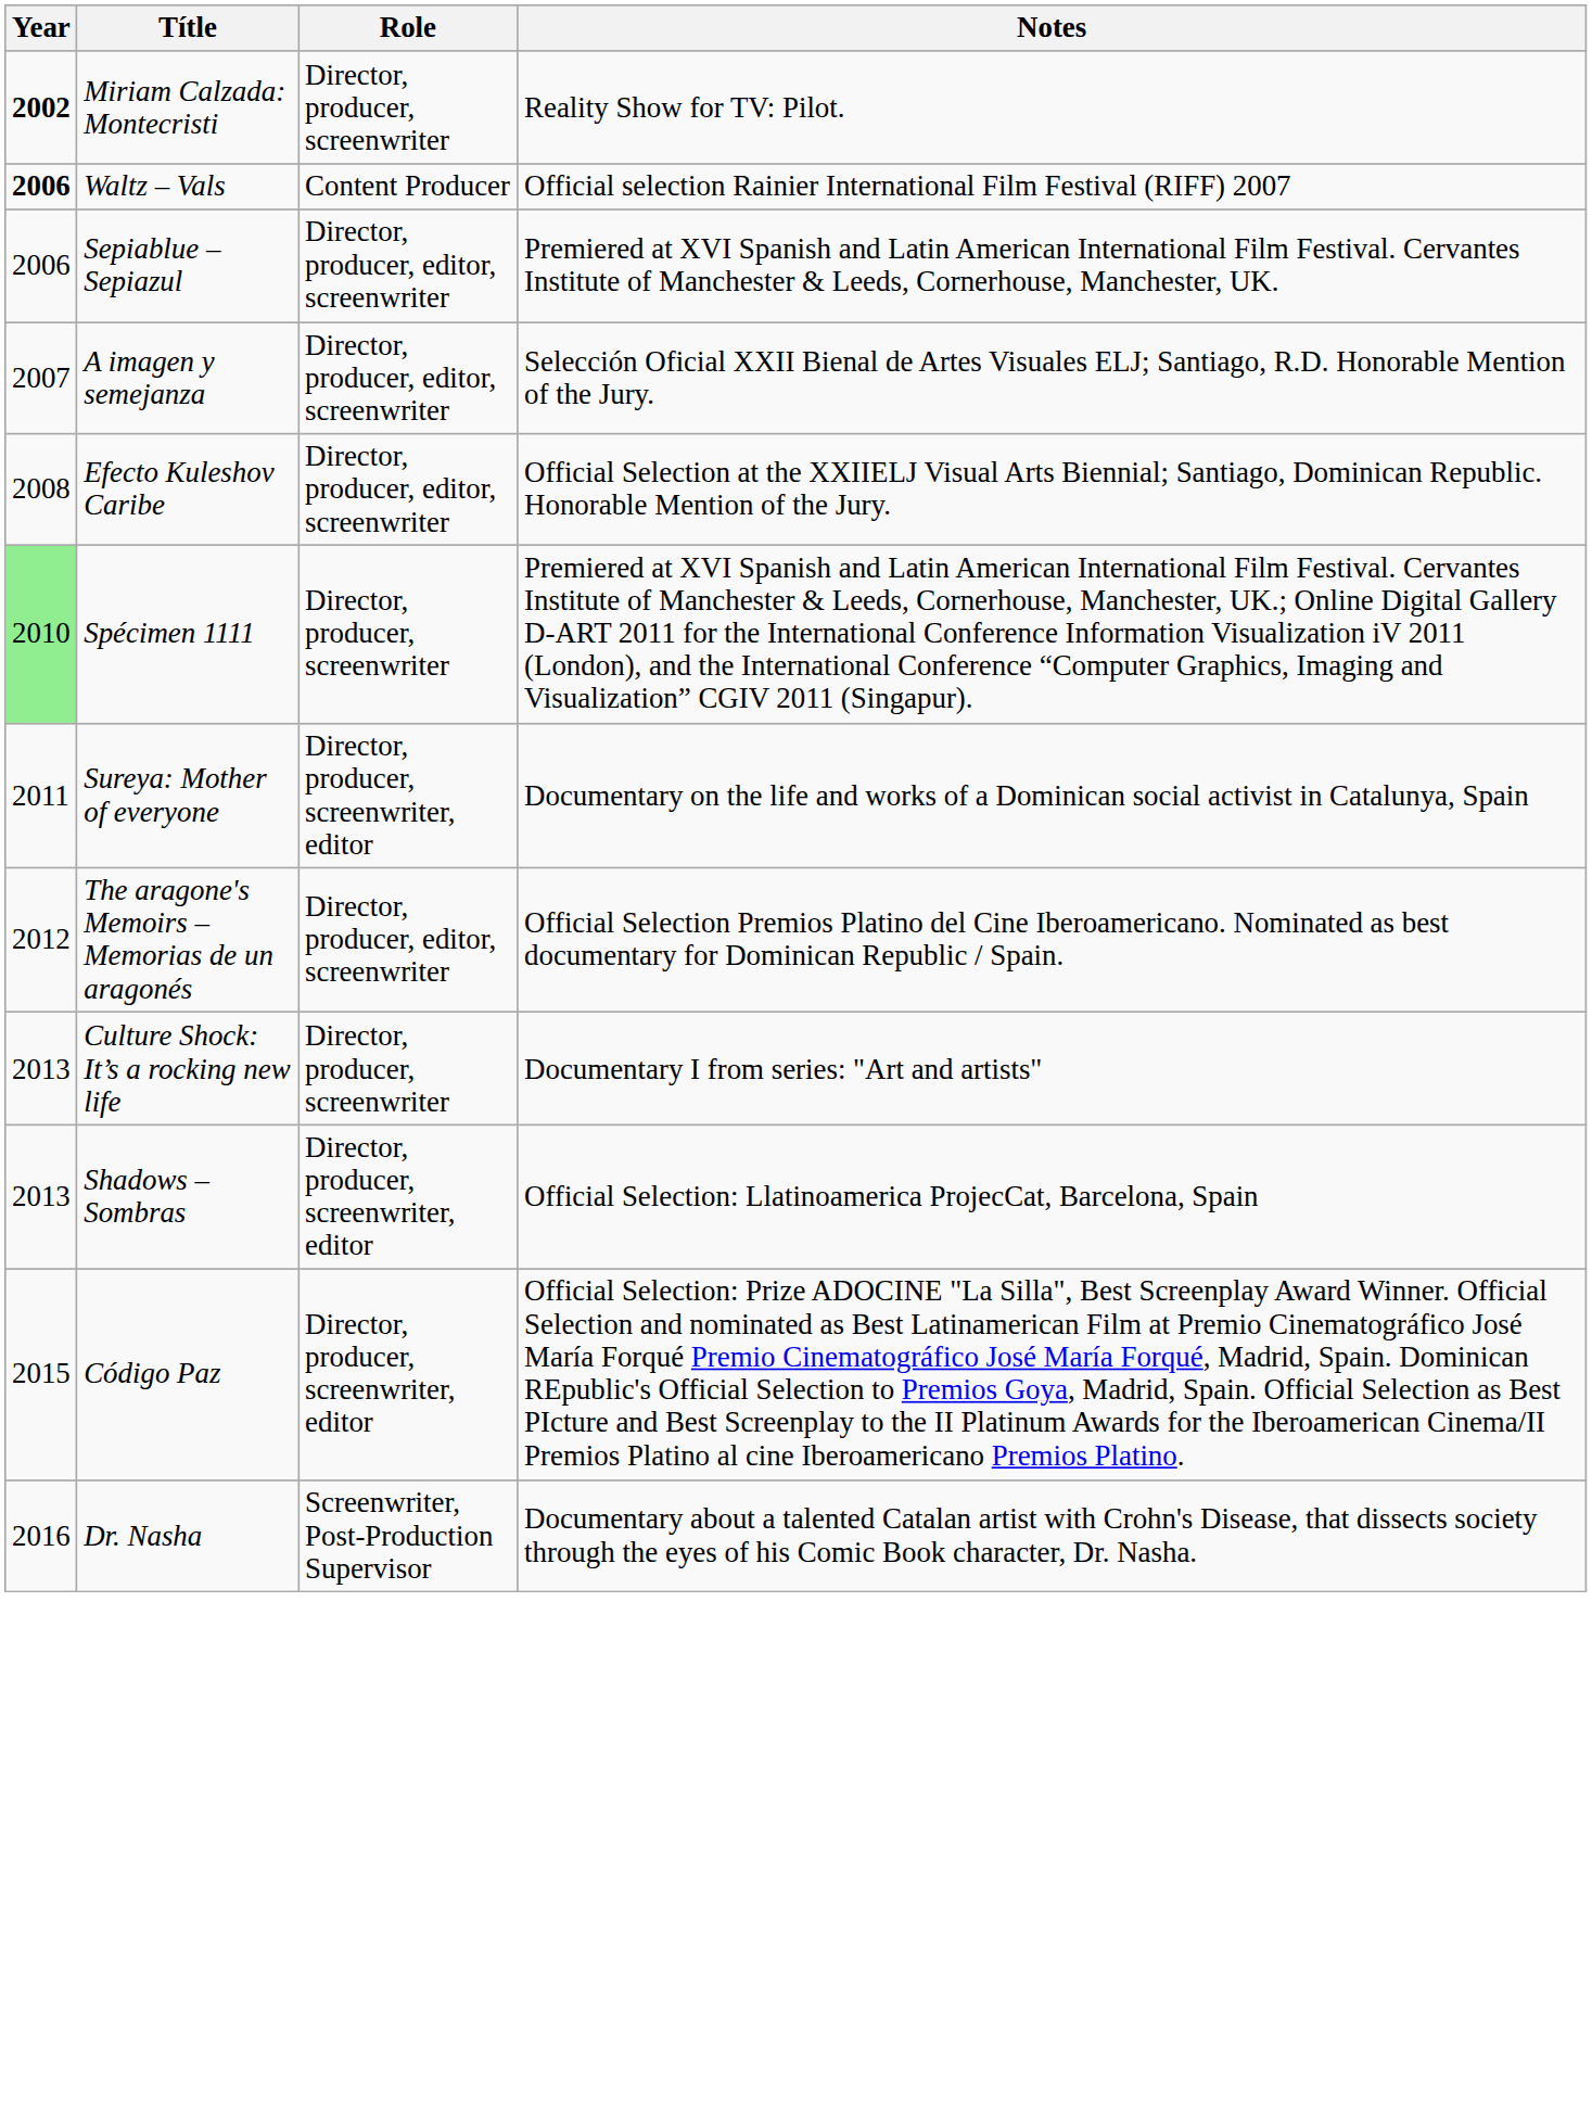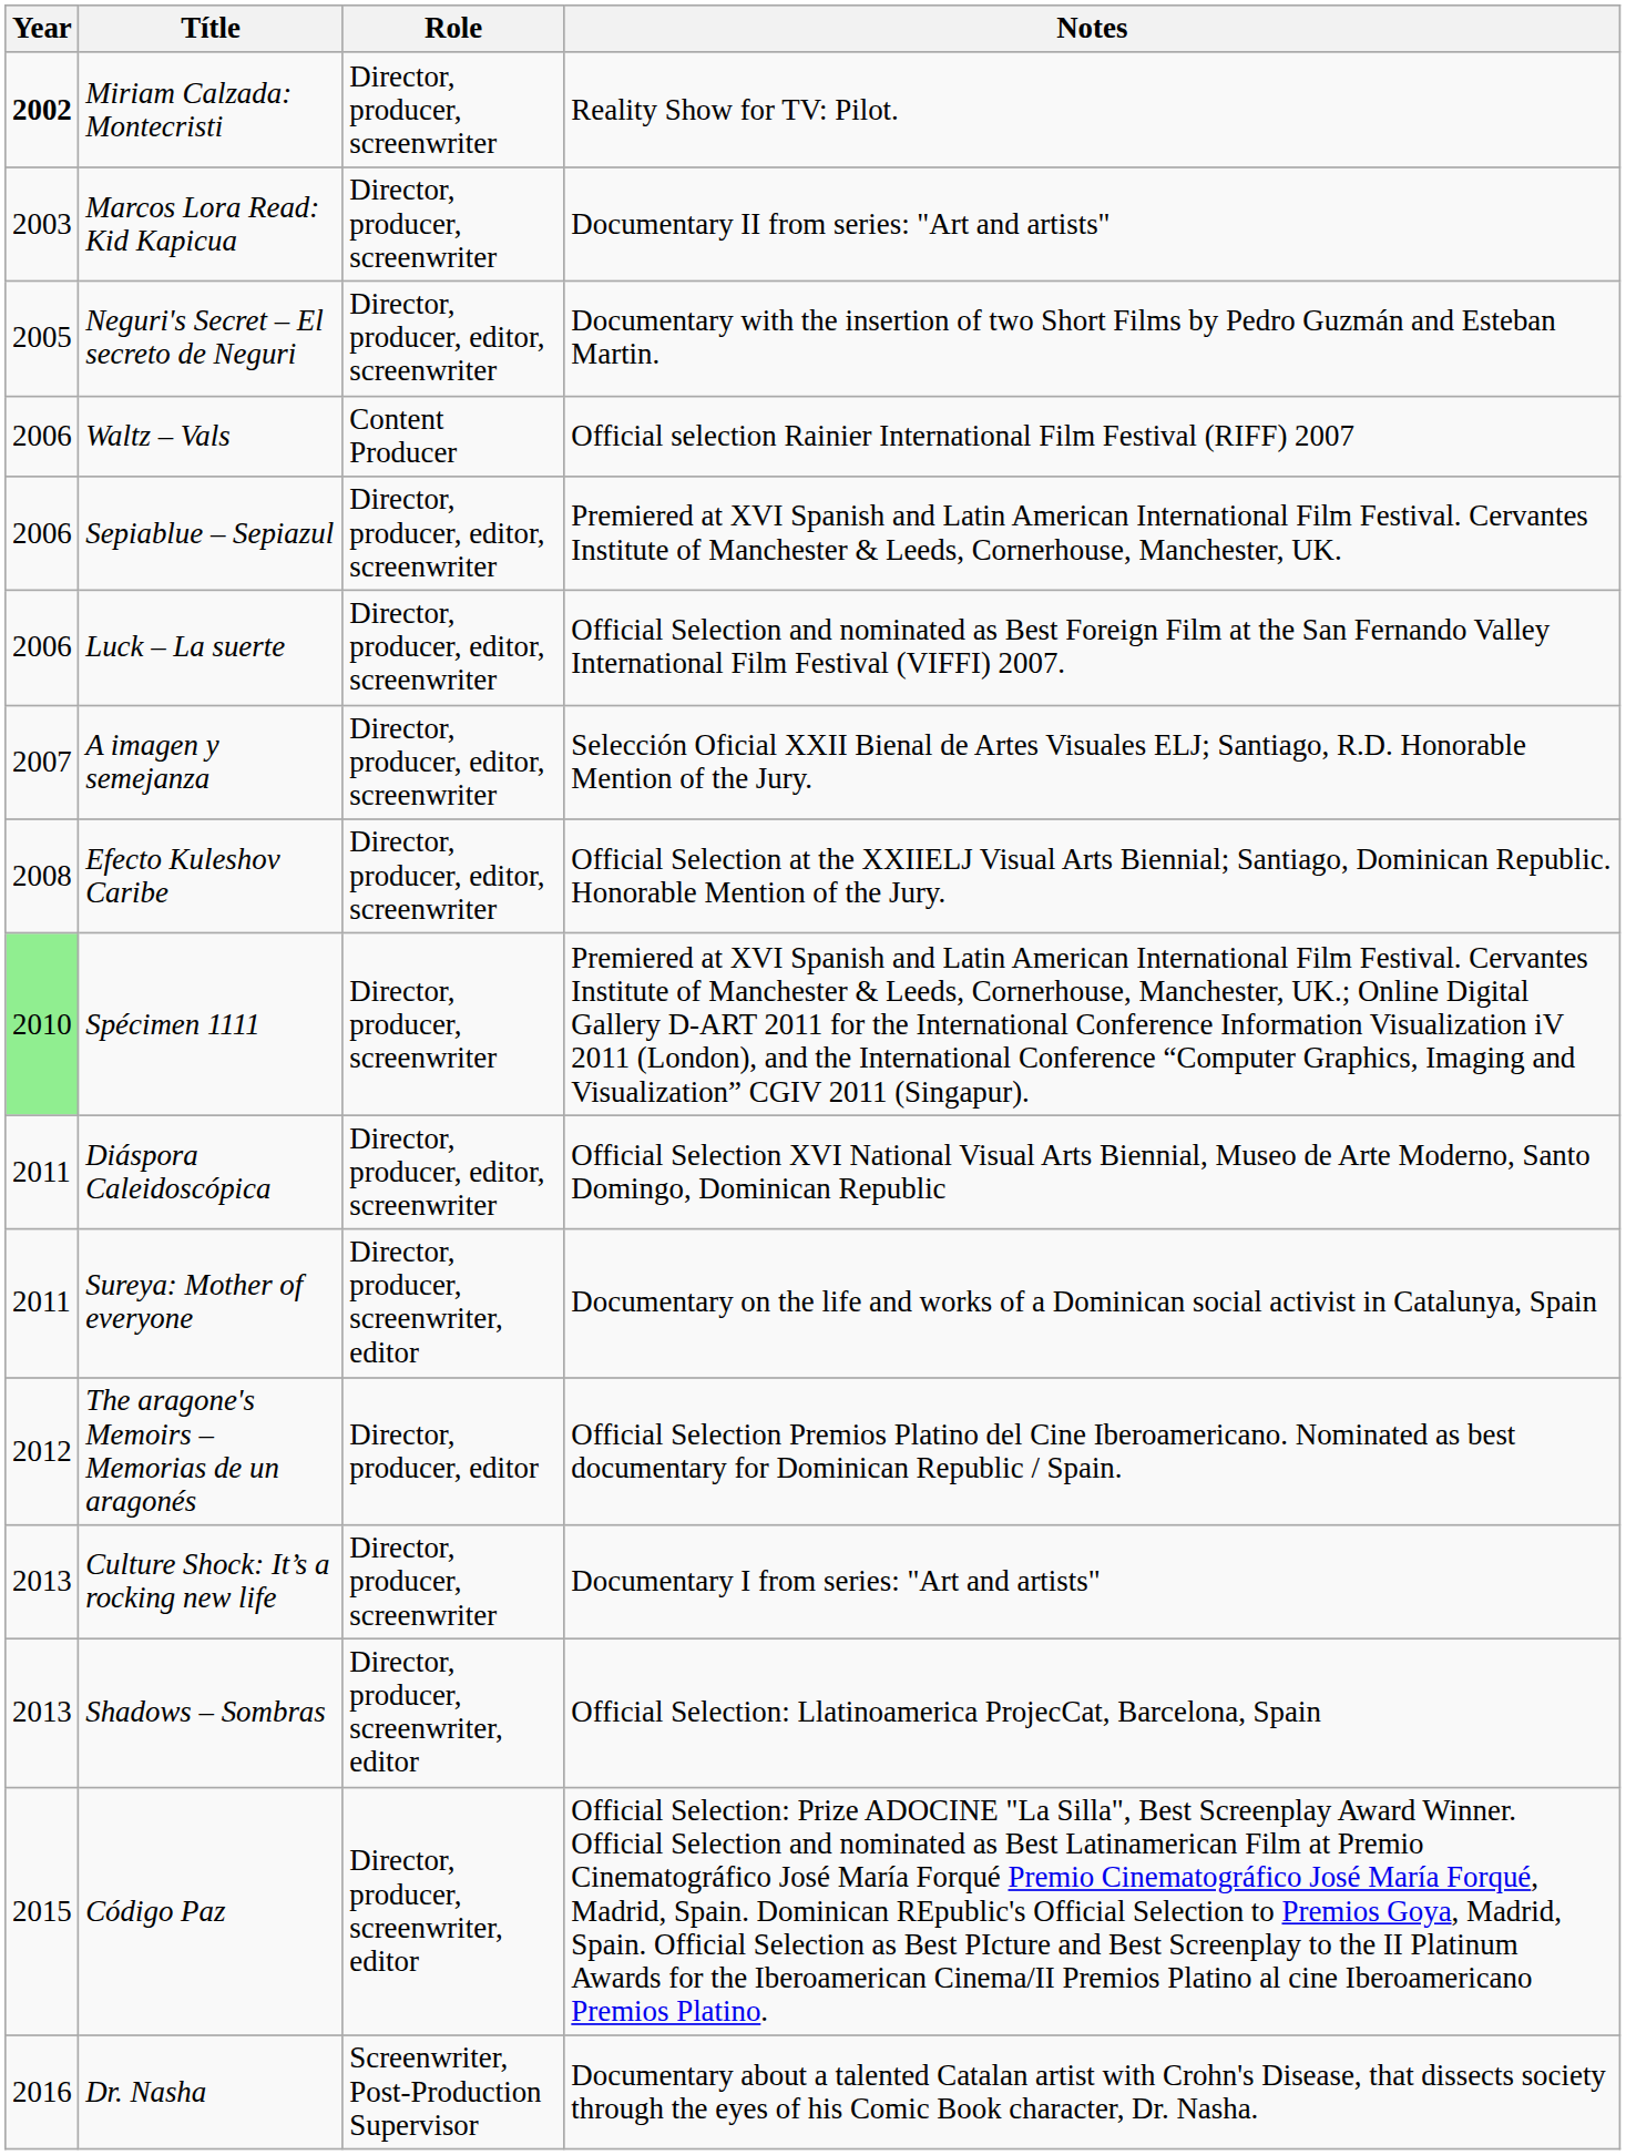+ row: 2003 | Marcos Lora Read: Kid Kapicua | Director, producer, screenwriter | Documentary II from series: "Art and artists"
+ row: 2005 | Neguri's Secret – El secreto de Neguri | Director, producer, editor, screenwriter | Documentary with the insertion of two Short Films by Pedro Guzmán and Esteban Martin.
Waltz – Vals | Year: bold -> normal
+ row: 2006 | Luck – La suerte | Director, producer, editor, screenwriter | Official Selection and nominated as Best Foreign Film at the San Fernando Valley International Film Festival (VIFFI) 2007.
+ row: 2011 | Diáspora Caleidoscópica | Director, producer, editor, screenwriter | Official Selection XVI National Visual Arts Biennial, Museo de Arte Moderno, Santo Domingo, Dominican Republic
The aragone's Memoirs – Memorias de un aragonés | Role: Director, producer, editor, screenwriter -> Director, producer, editor
